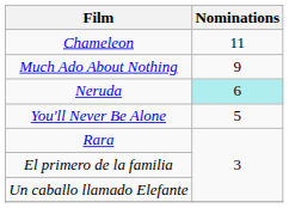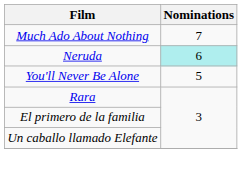- row: Chameleon | 11
Much Ado About Nothing | Nominations: 9 -> 7
